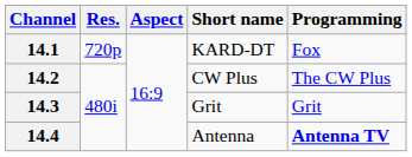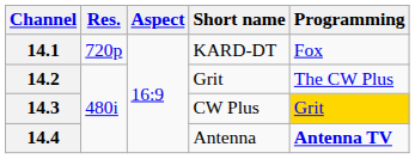14.2 | Short name: CW Plus -> Grit
14.3 | Short name: Grit -> CW Plus
14.3 | Programming: no background -> gold background
